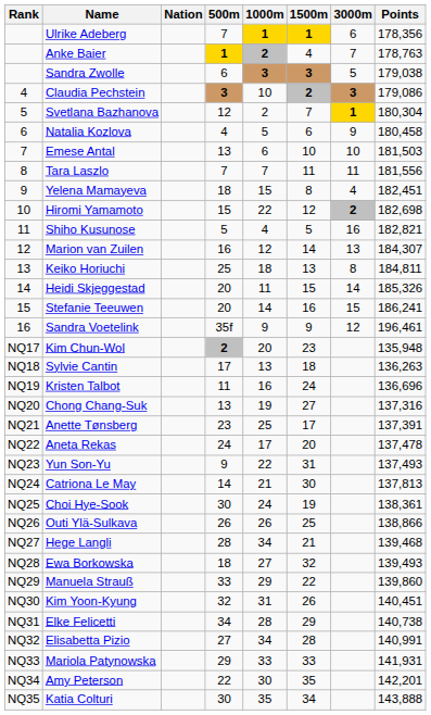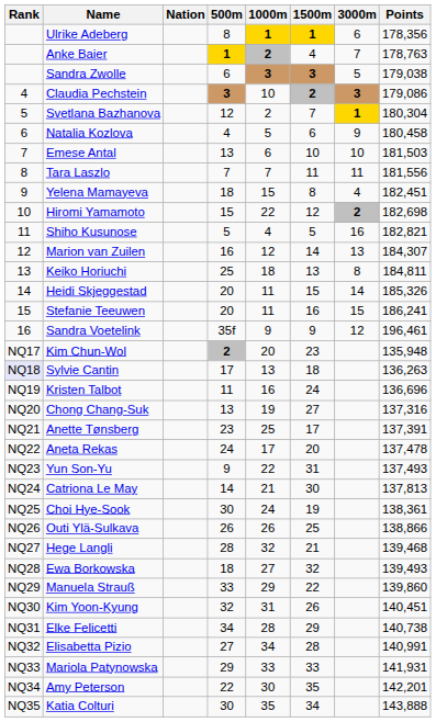Ulrike Adeberg | 500m: 7 -> 8
Stefanie Teeuwen | 1000m: 14 -> 11
Sylvie Cantin | Rank: no background -> lavender background
Hege Langli | 1000m: 34 -> 32
